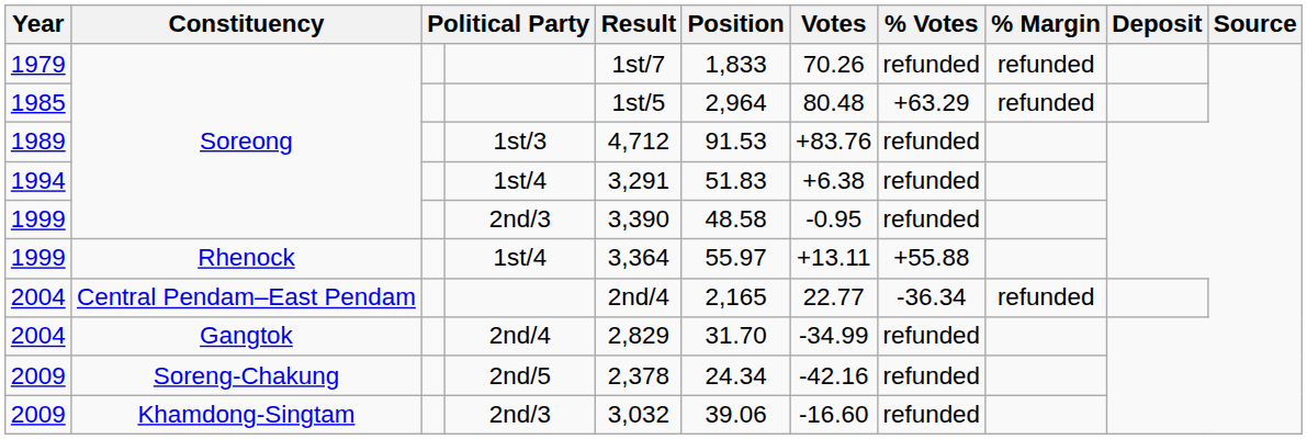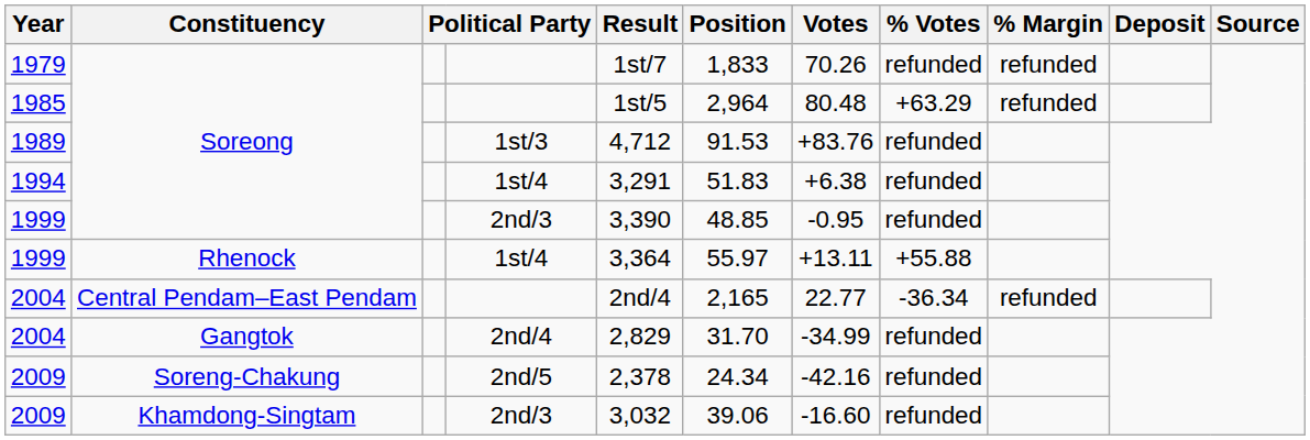1999 / Soreong | Position: 48.58 -> 48.85
